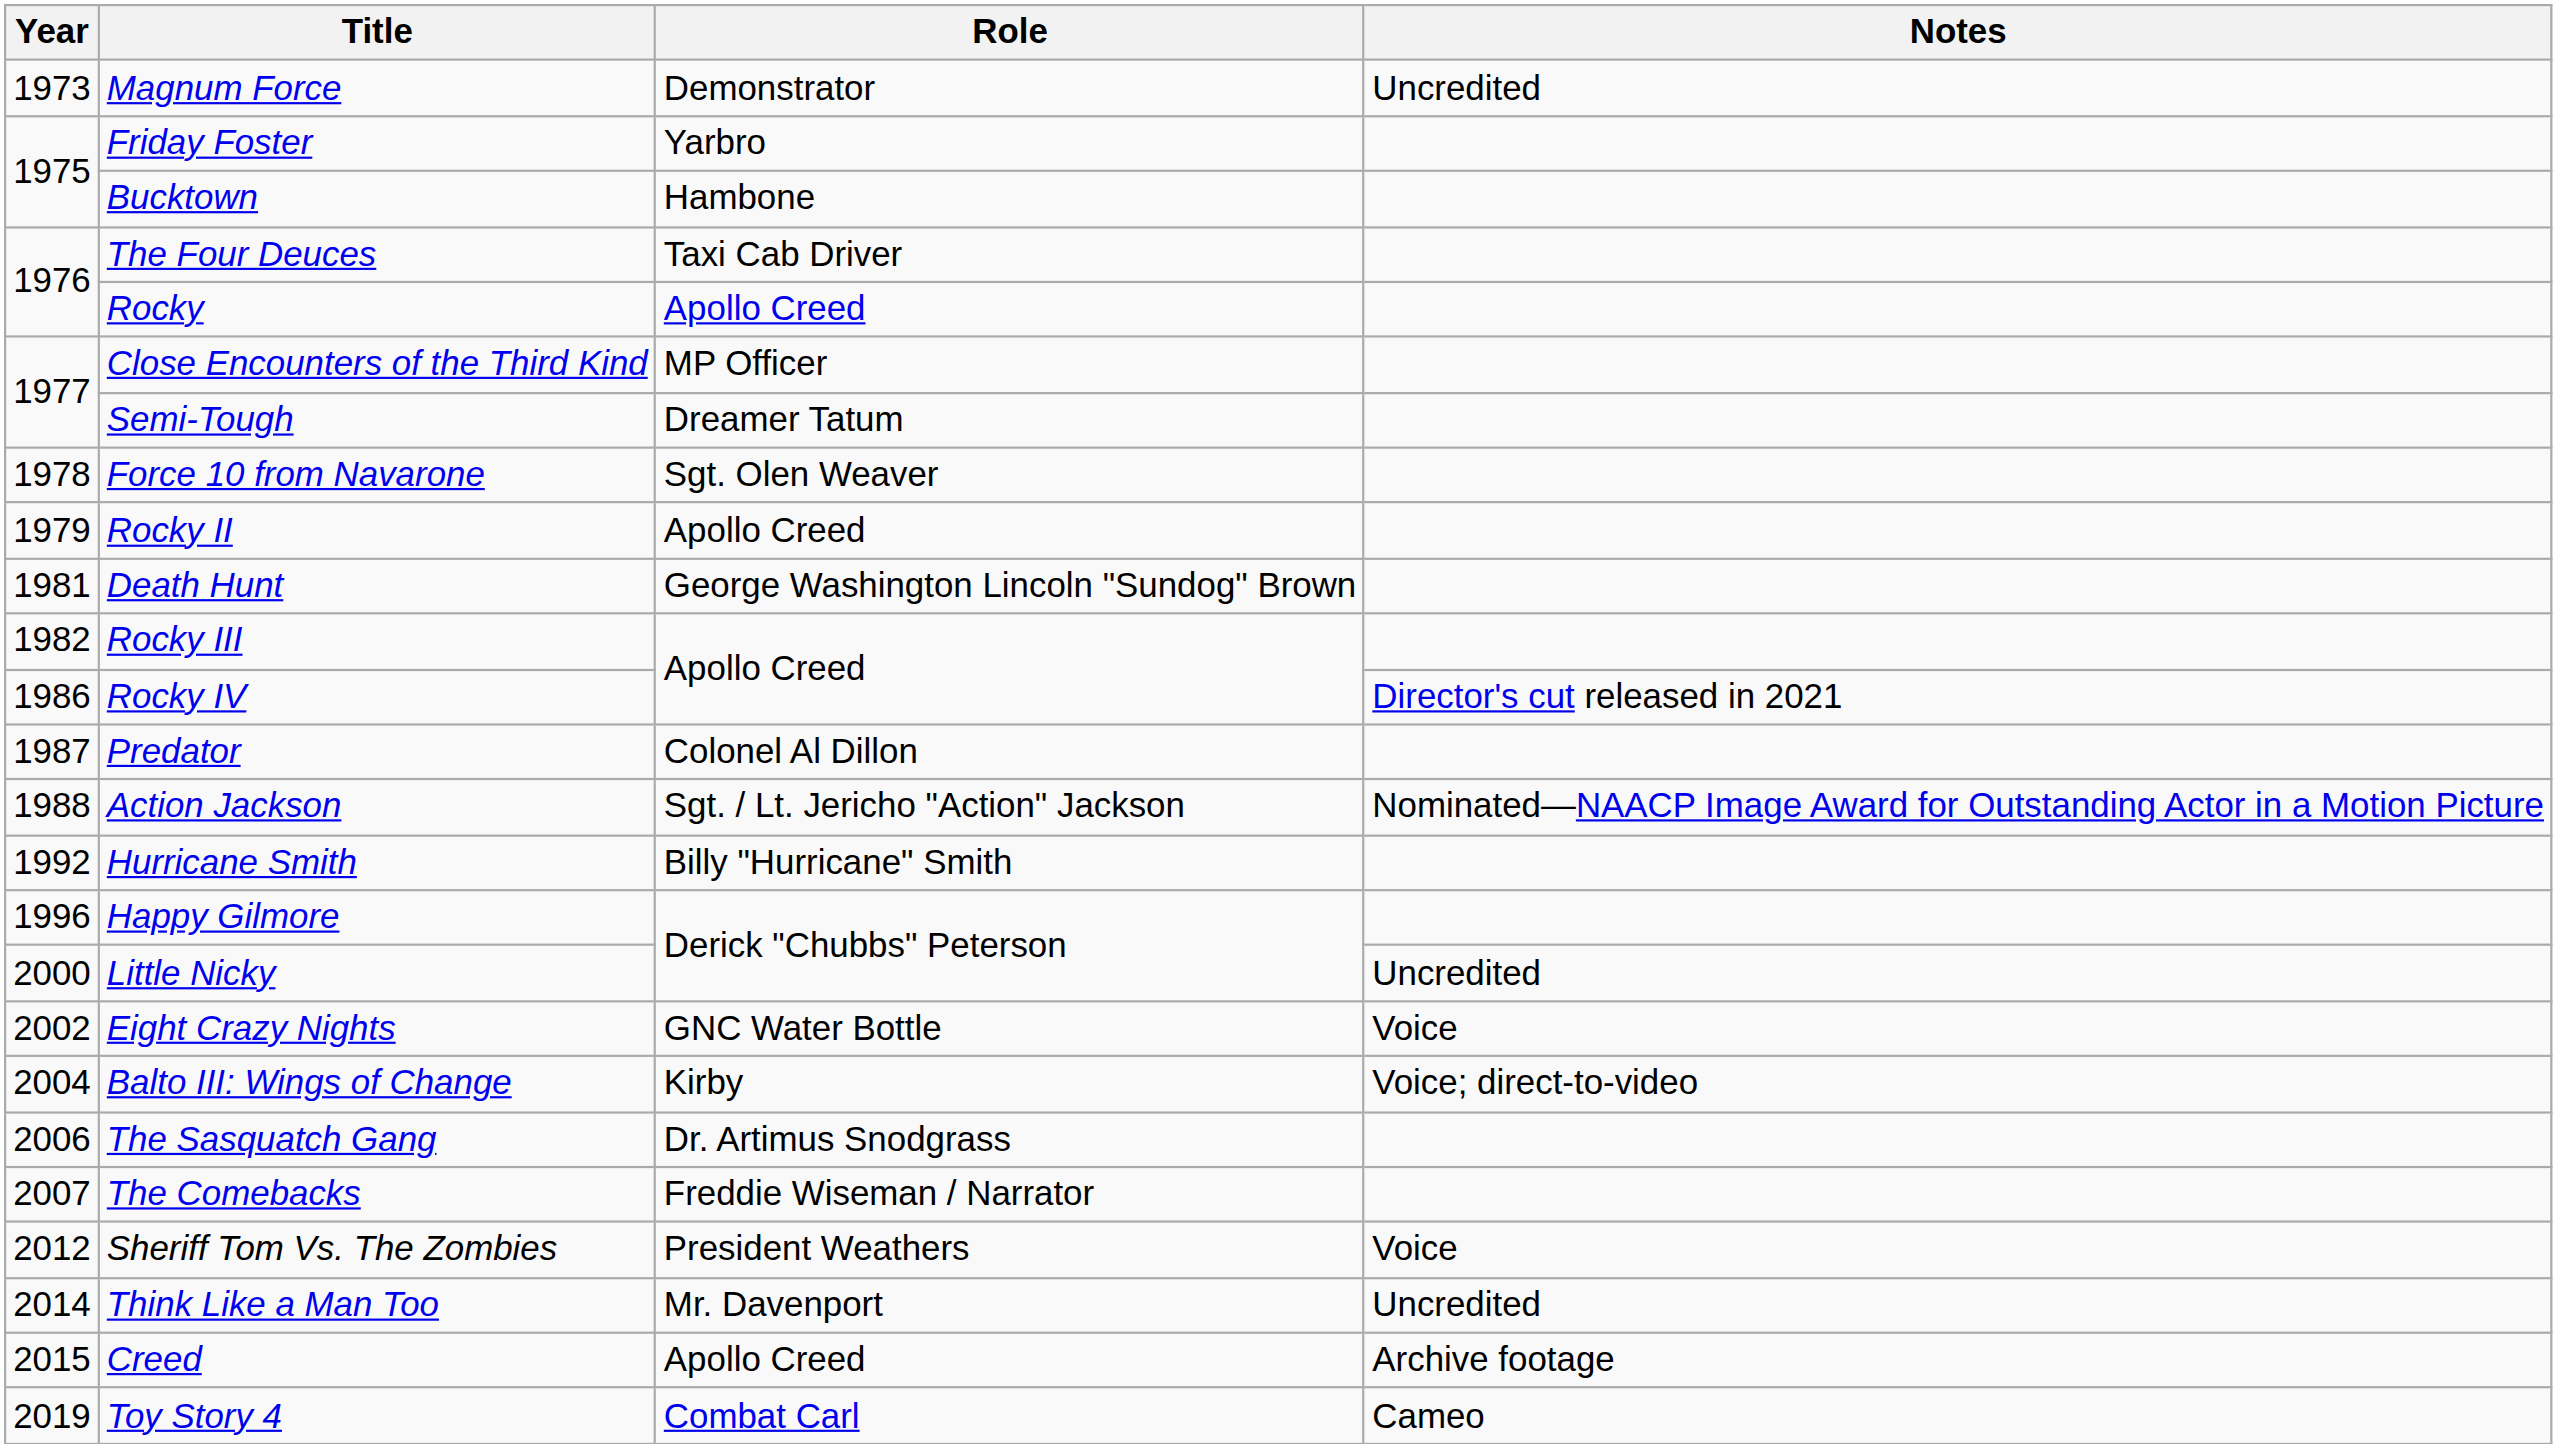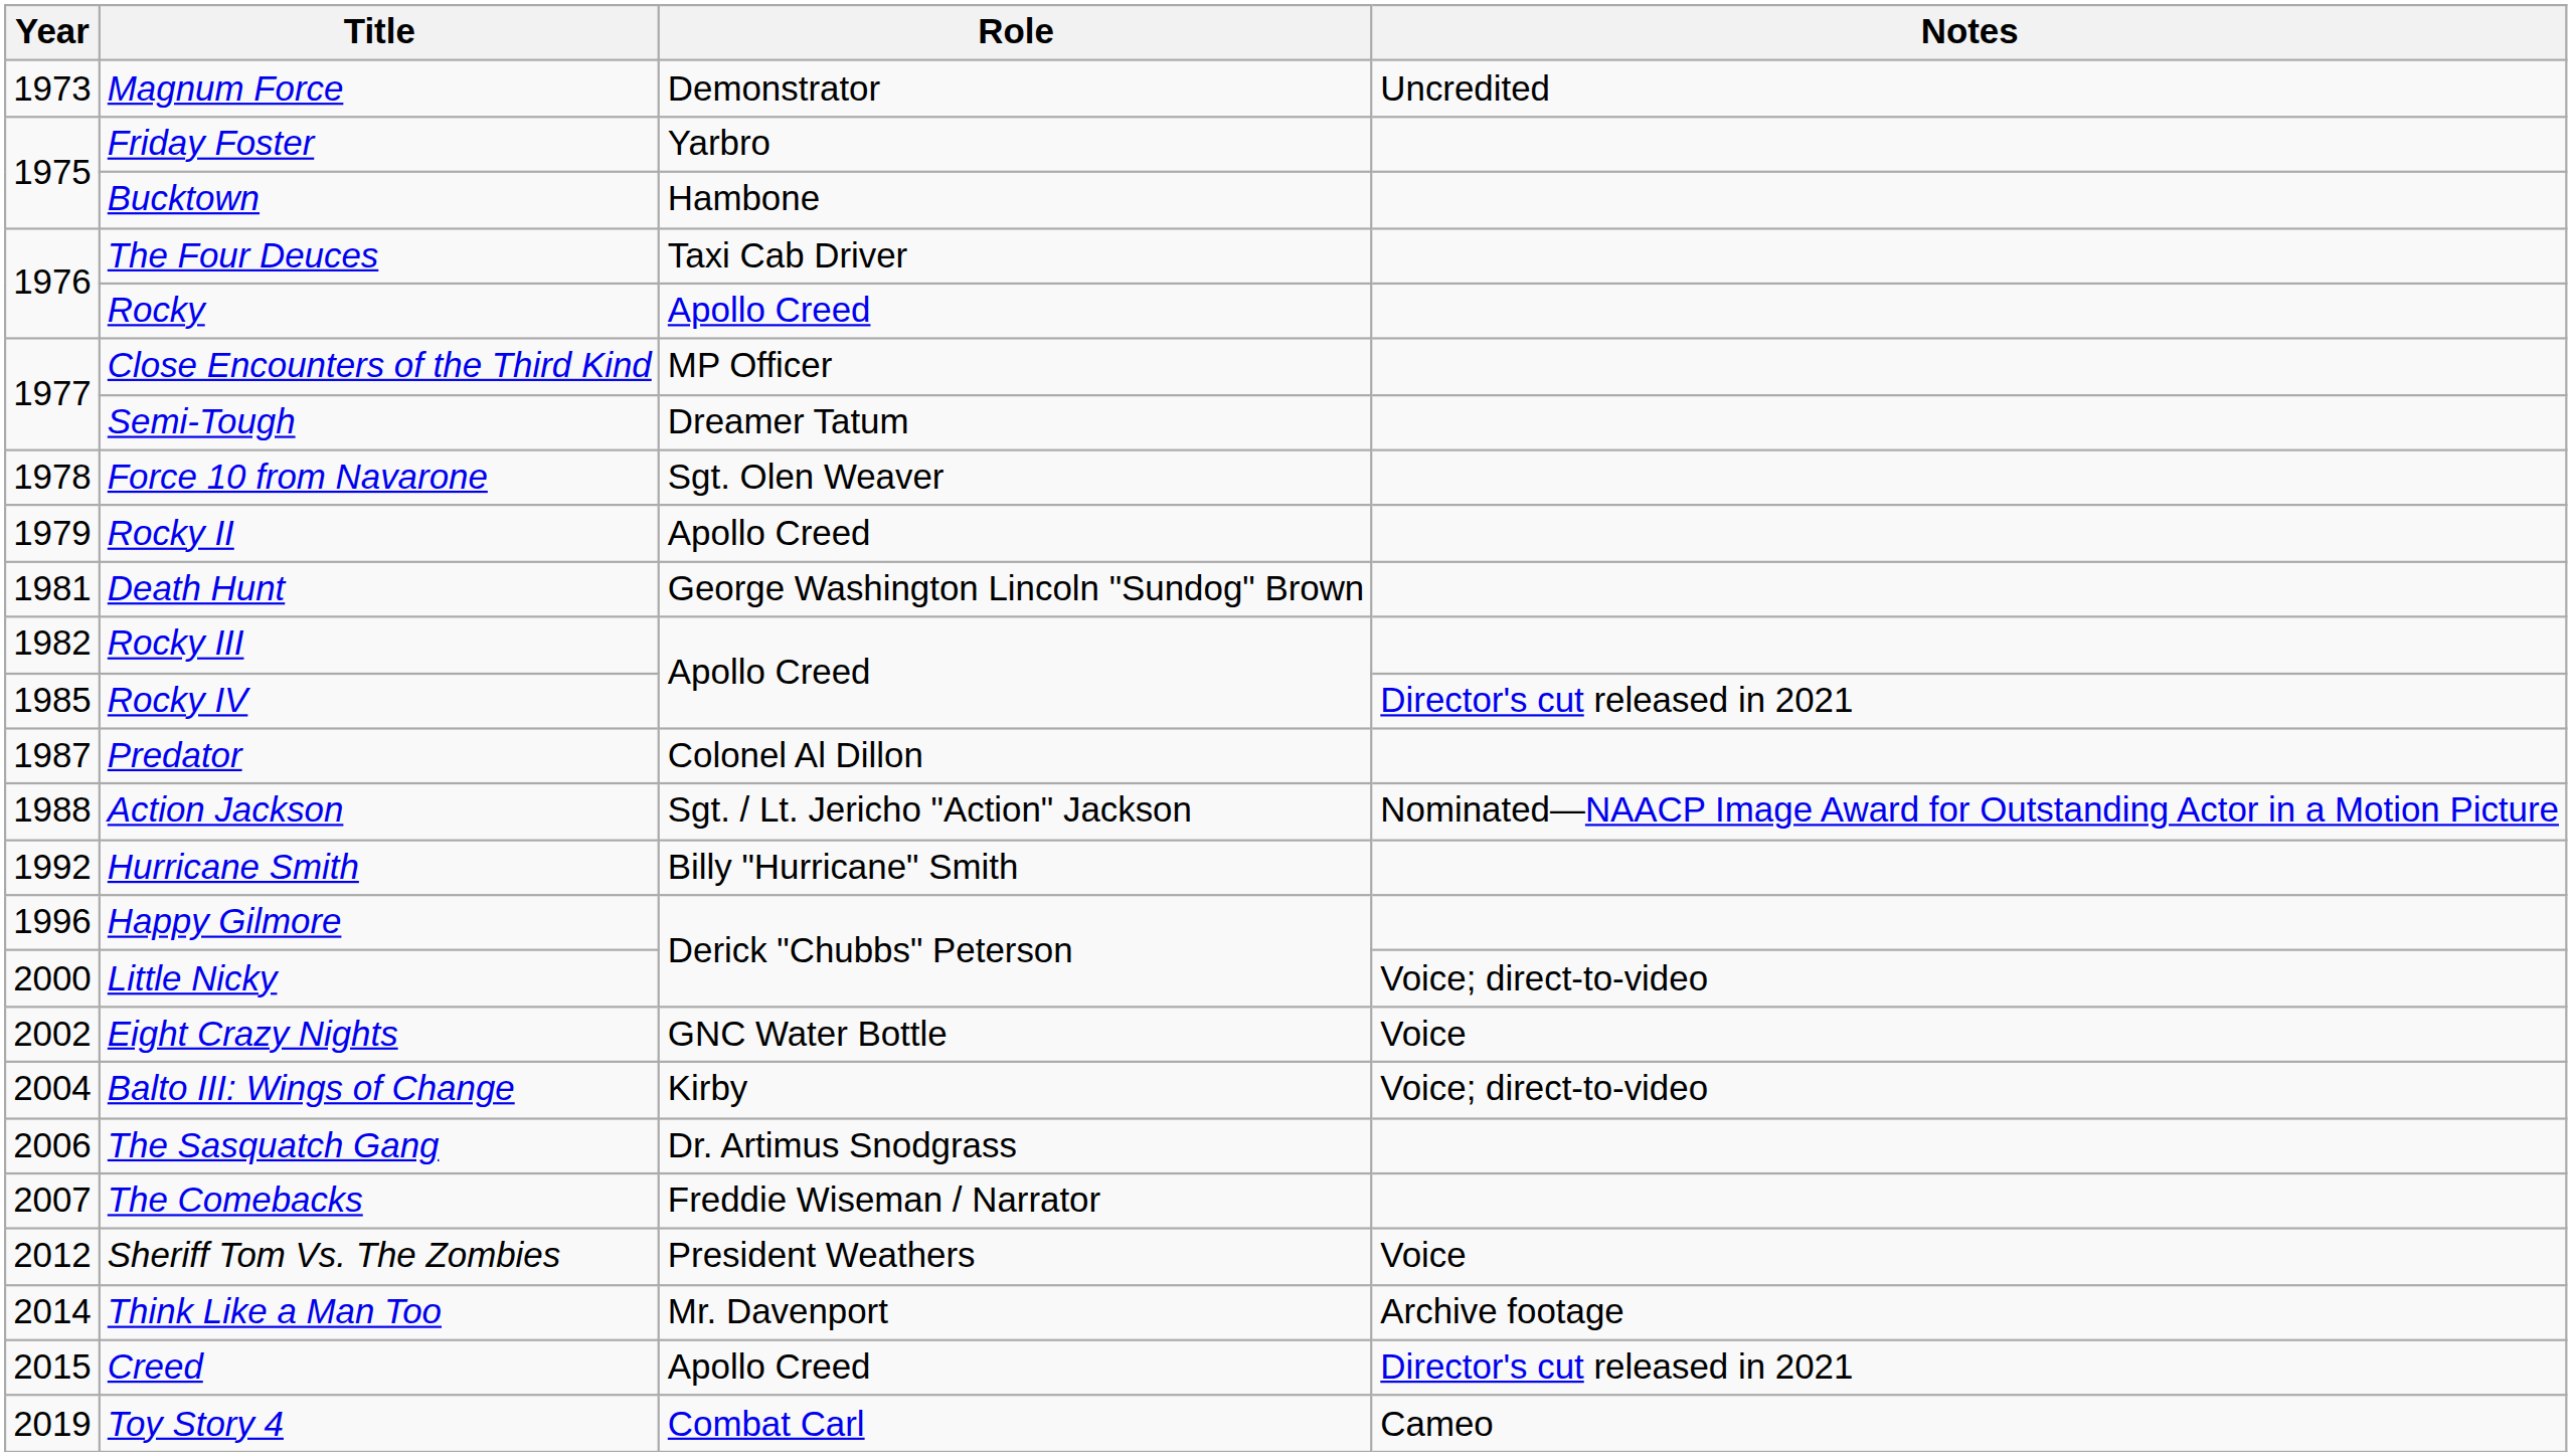Rocky IV | Year: 1986 -> 1985
Little Nicky | Notes: Uncredited -> Voice; direct-to-video
Think Like a Man Too | Notes: Uncredited -> Archive footage
Creed | Notes: Archive footage -> Director's cut released in 2021
